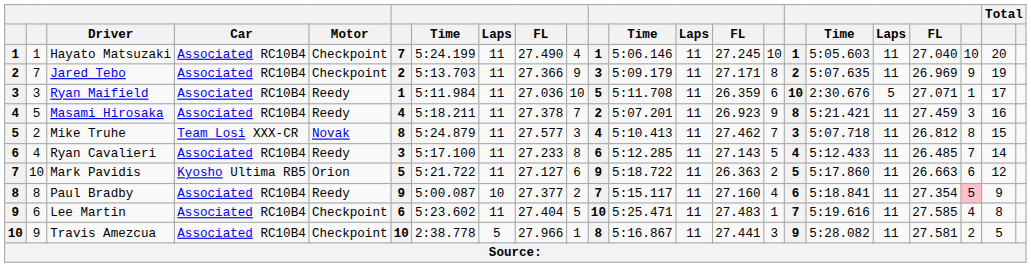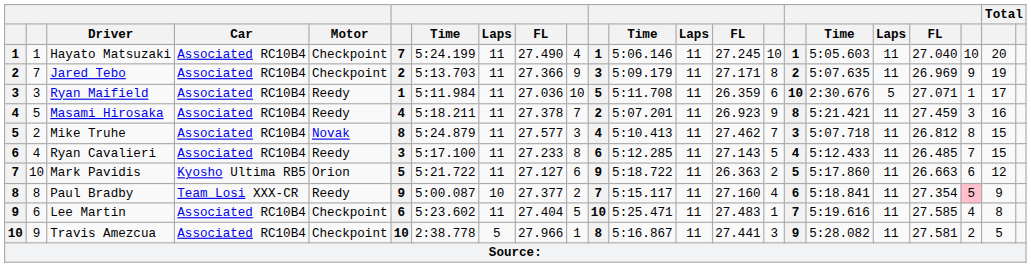Mike Truhe | Car: Team Losi XXX-CR -> Associated RC10B4
Ryan Cavalieri | column 21: 14 -> 15
Paul Bradby | Car: Associated RC10B4 -> Team Losi XXX-CR
